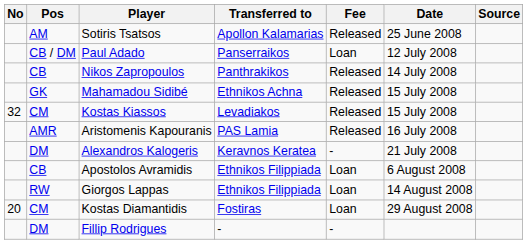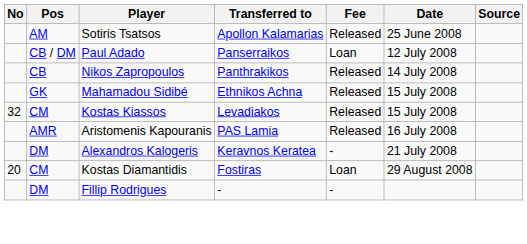- row: CB | Apostolos Avramidis | Ethnikos Filippiada | Loan | 6 August 2008
- row: RW | Giorgos Lappas | Ethnikos Filippiada | Loan | 14 August 2008
